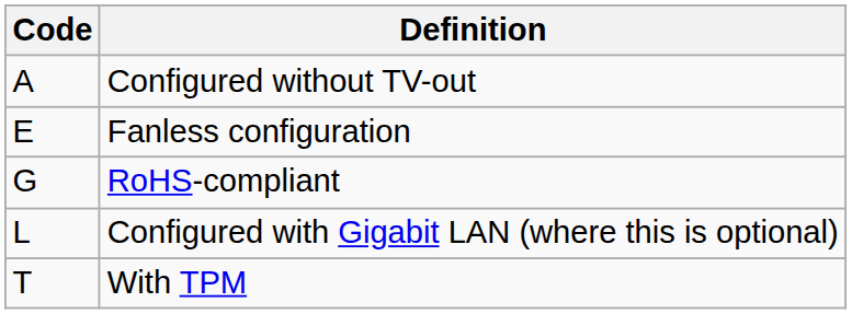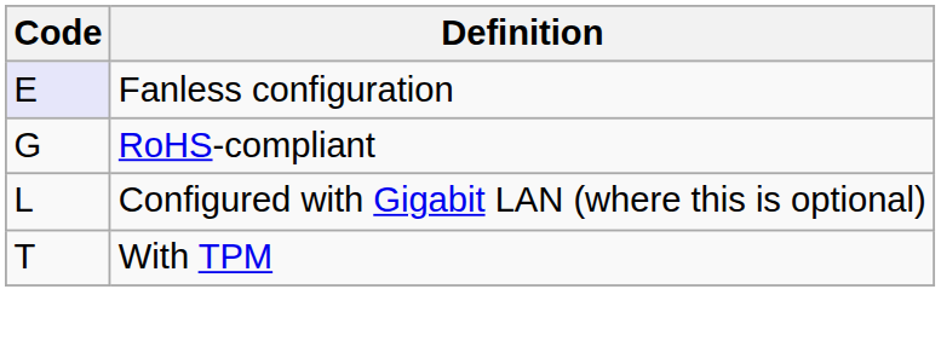- row: A | Configured without TV-out
Fanless configuration | Code: no background -> lavender background
